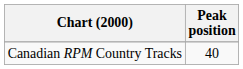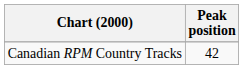Canadian RPM Country Tracks | Peak position: 40 -> 42
